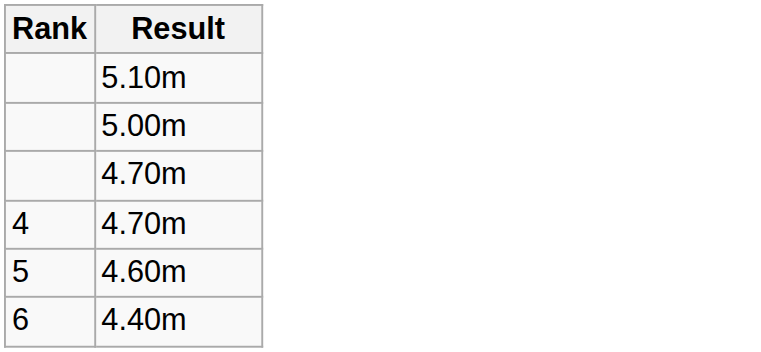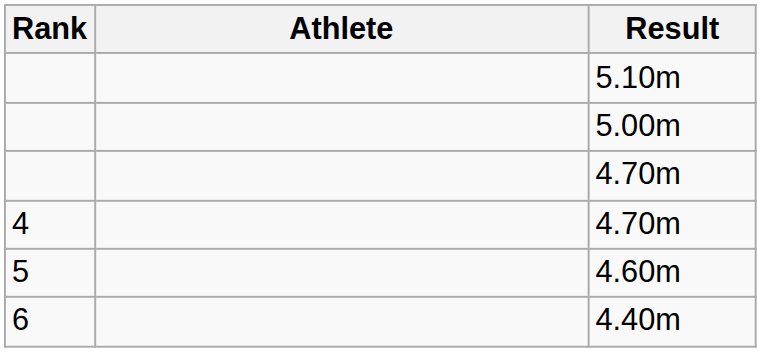+ column: Athlete
